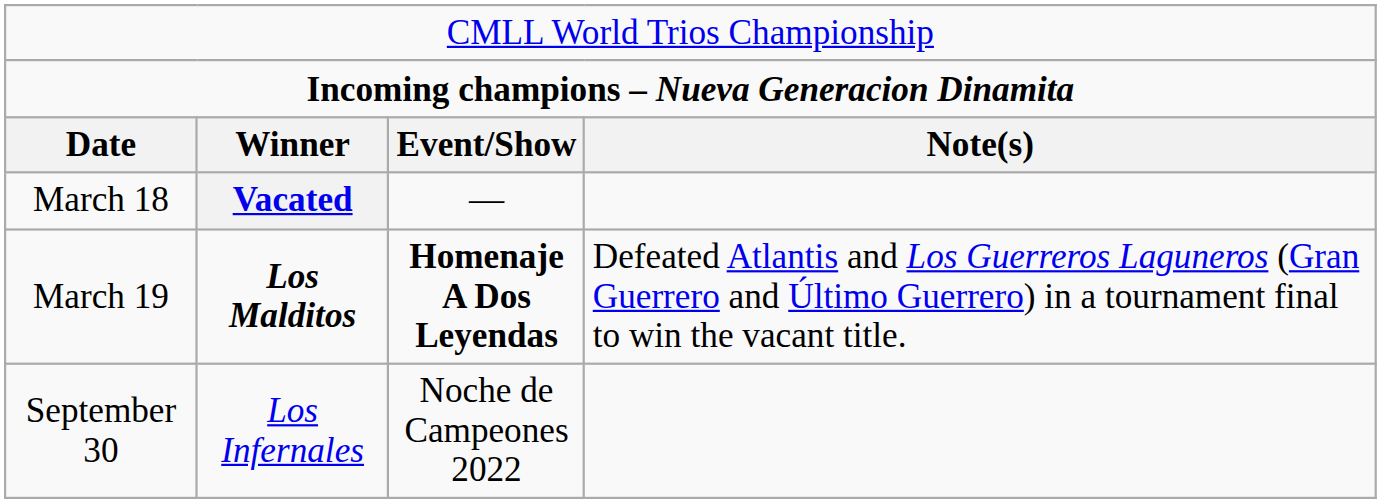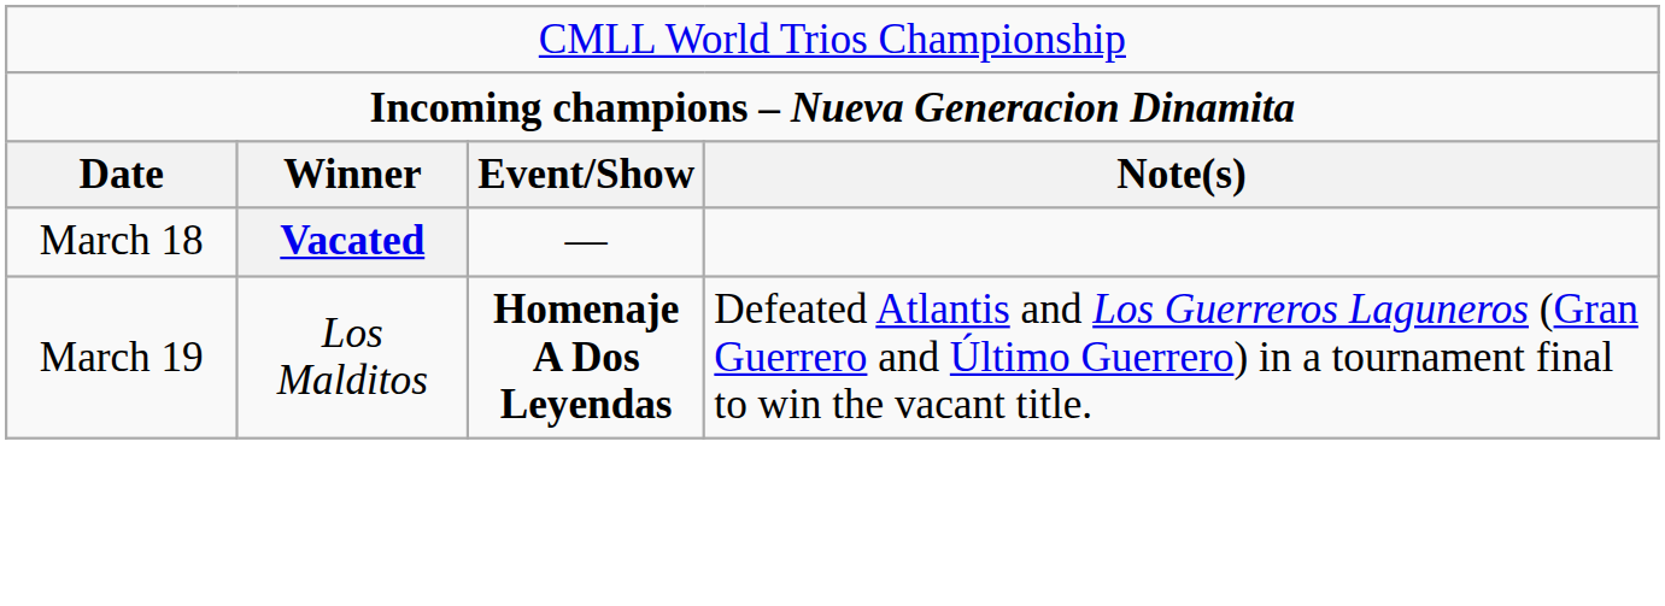March 19 | column 2: bold -> normal
- row: September 30 | Los Infernales | Noche de Campeones 2022
